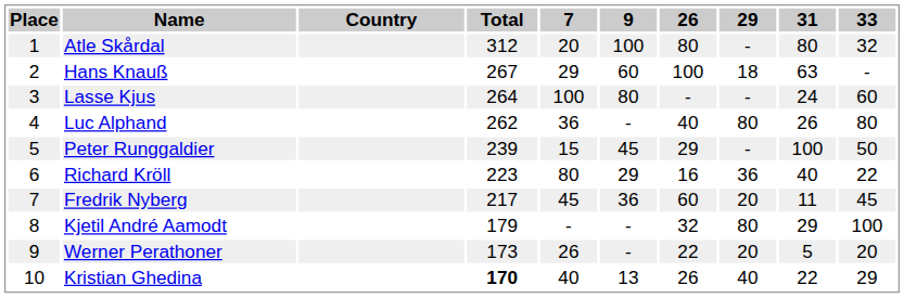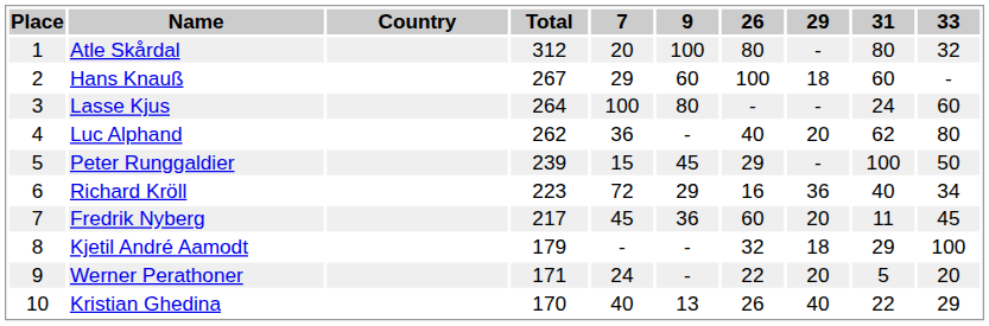Hans Knauß | 31: 63 -> 60
Luc Alphand | 29: 80 -> 20
Luc Alphand | 31: 26 -> 62
Richard Kröll | 7: 80 -> 72
Richard Kröll | 33: 22 -> 34
Kjetil André Aamodt | 29: 80 -> 18
Werner Perathoner | Total: 173 -> 171
Werner Perathoner | 7: 26 -> 24
Kristian Ghedina | Total: bold -> normal
